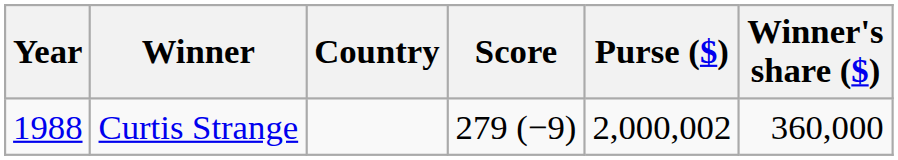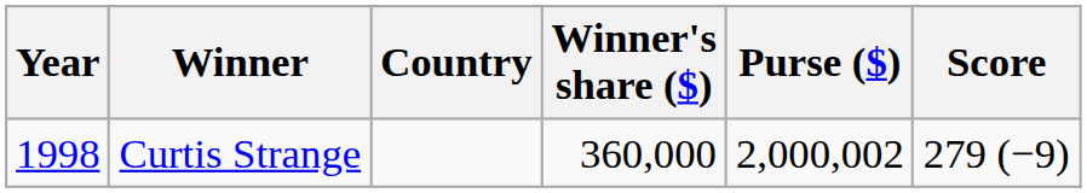columns swapped: Score <-> Winner's share ($)
Curtis Strange | Year: 1988 -> 1998
